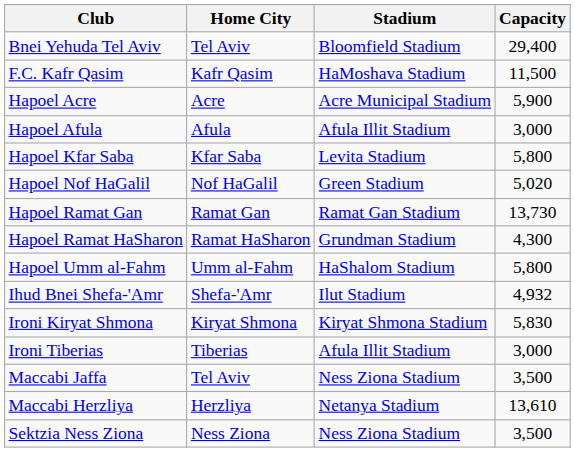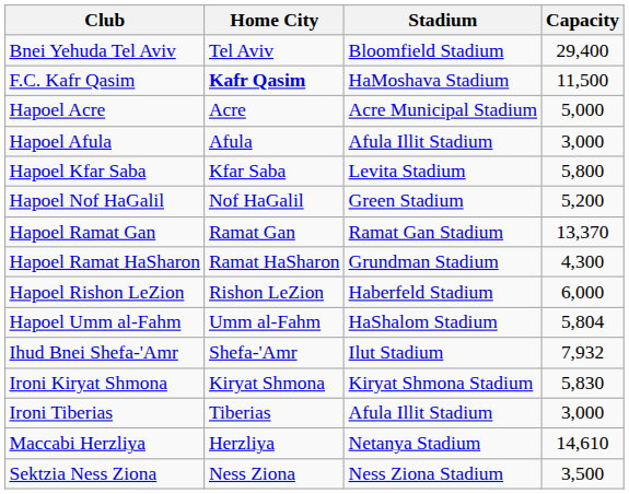F.C. Kafr Qasim | Home City: normal -> bold
Hapoel Acre | Capacity: 5,900 -> 5,000
Hapoel Nof HaGalil | Capacity: 5,020 -> 5,200
Hapoel Ramat Gan | Capacity: 13,730 -> 13,370
+ row: Hapoel Rishon LeZion | Rishon LeZion | Haberfeld Stadium | 6,000
Hapoel Umm al-Fahm | Capacity: 5,800 -> 5,804
Ihud Bnei Shefa-'Amr | Capacity: 4,932 -> 7,932
- row: Maccabi Jaffa | Tel Aviv | Ness Ziona Stadium | 3,500
Maccabi Herzliya | Capacity: 13,610 -> 14,610
